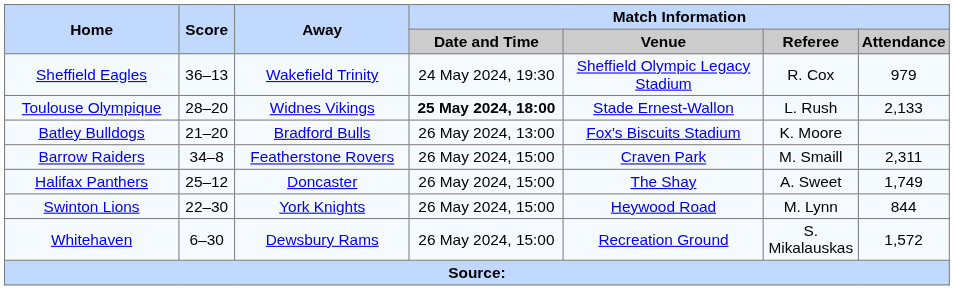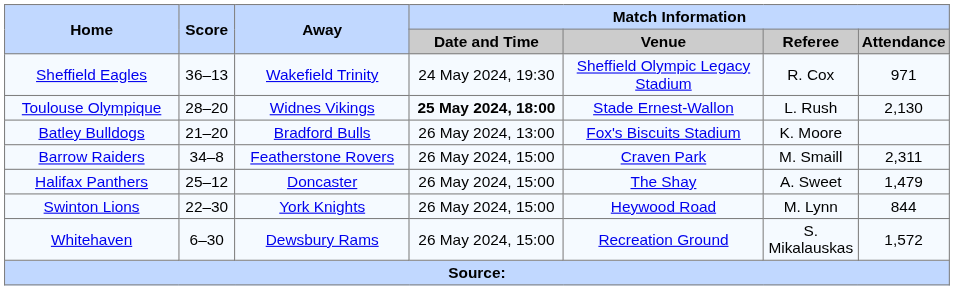Sheffield Eagles | Match Information / Attendance: 979 -> 971
Toulouse Olympique | Match Information / Attendance: 2,133 -> 2,130
Halifax Panthers | Match Information / Attendance: 1,749 -> 1,479
